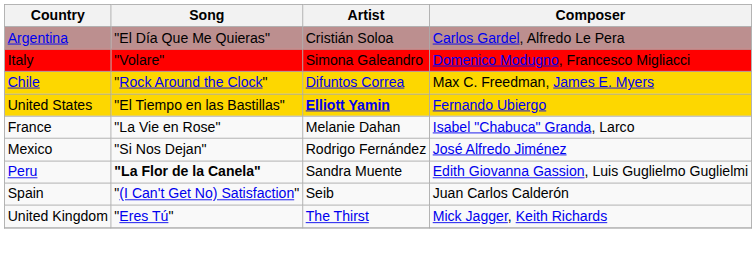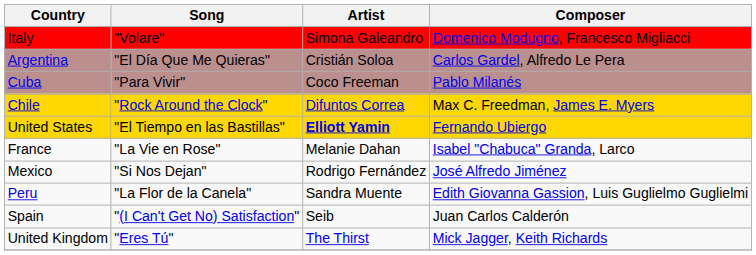rows swapped: Italy <-> Argentina
+ row: Cuba | "Para Vivir" | Coco Freeman | Pablo Milanés
Peru | Song: bold -> normal
